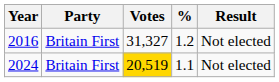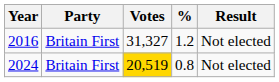2024 | %: 1.1 -> 0.8
